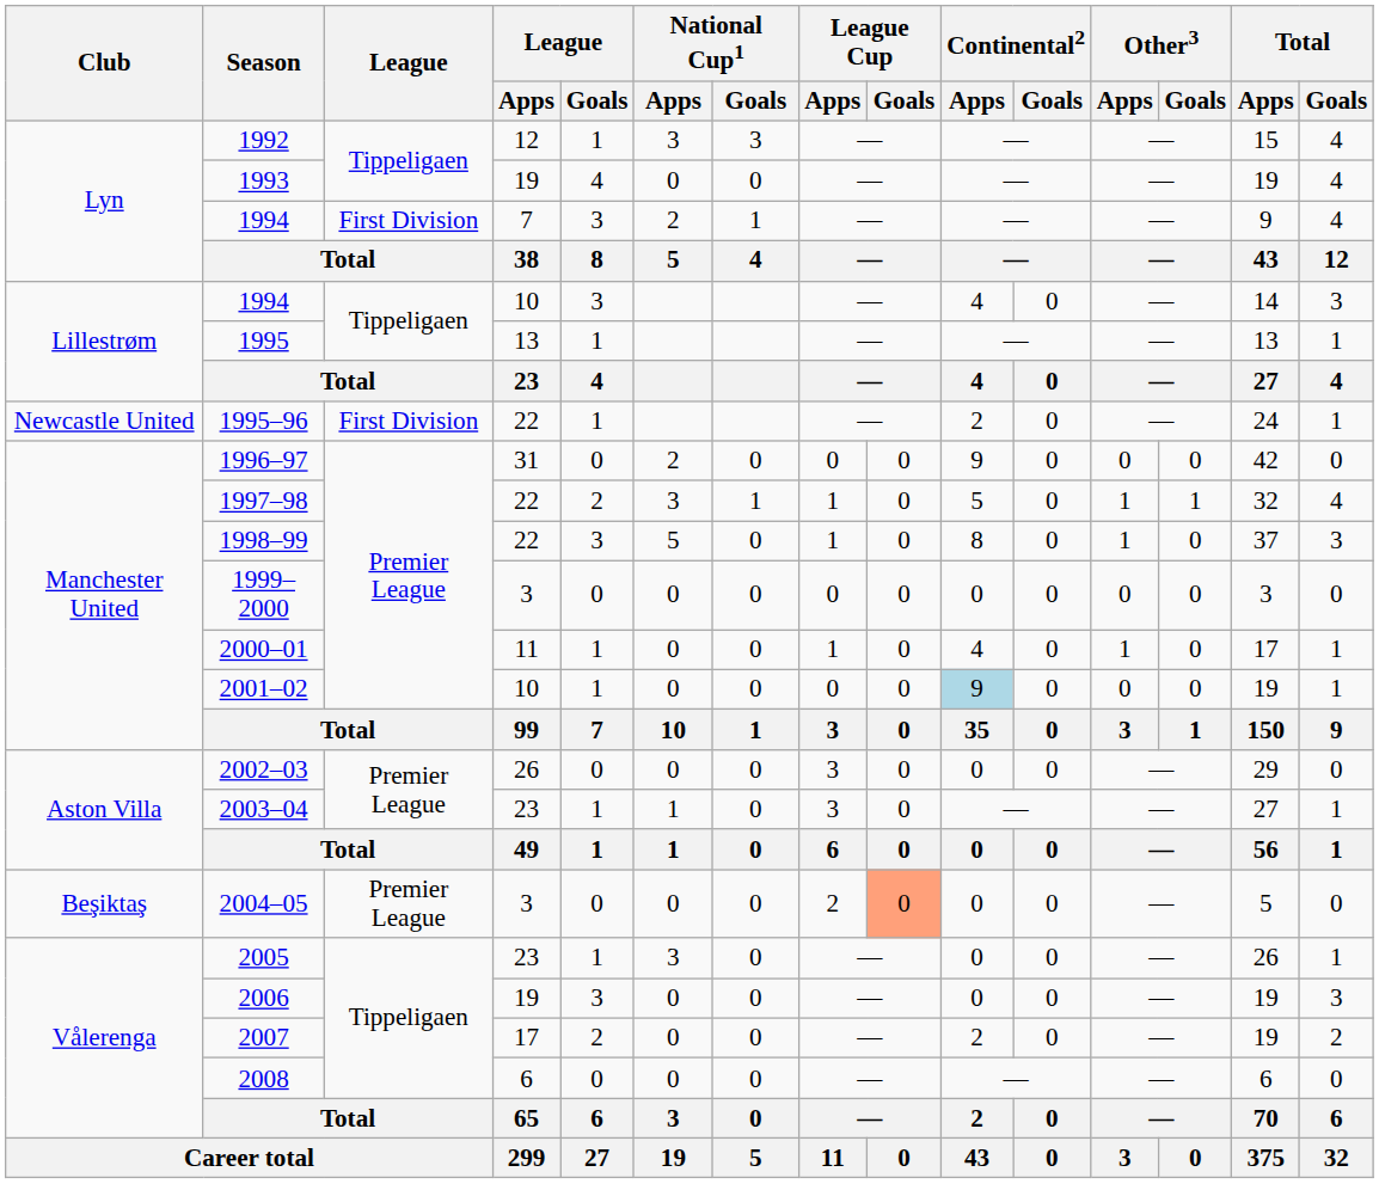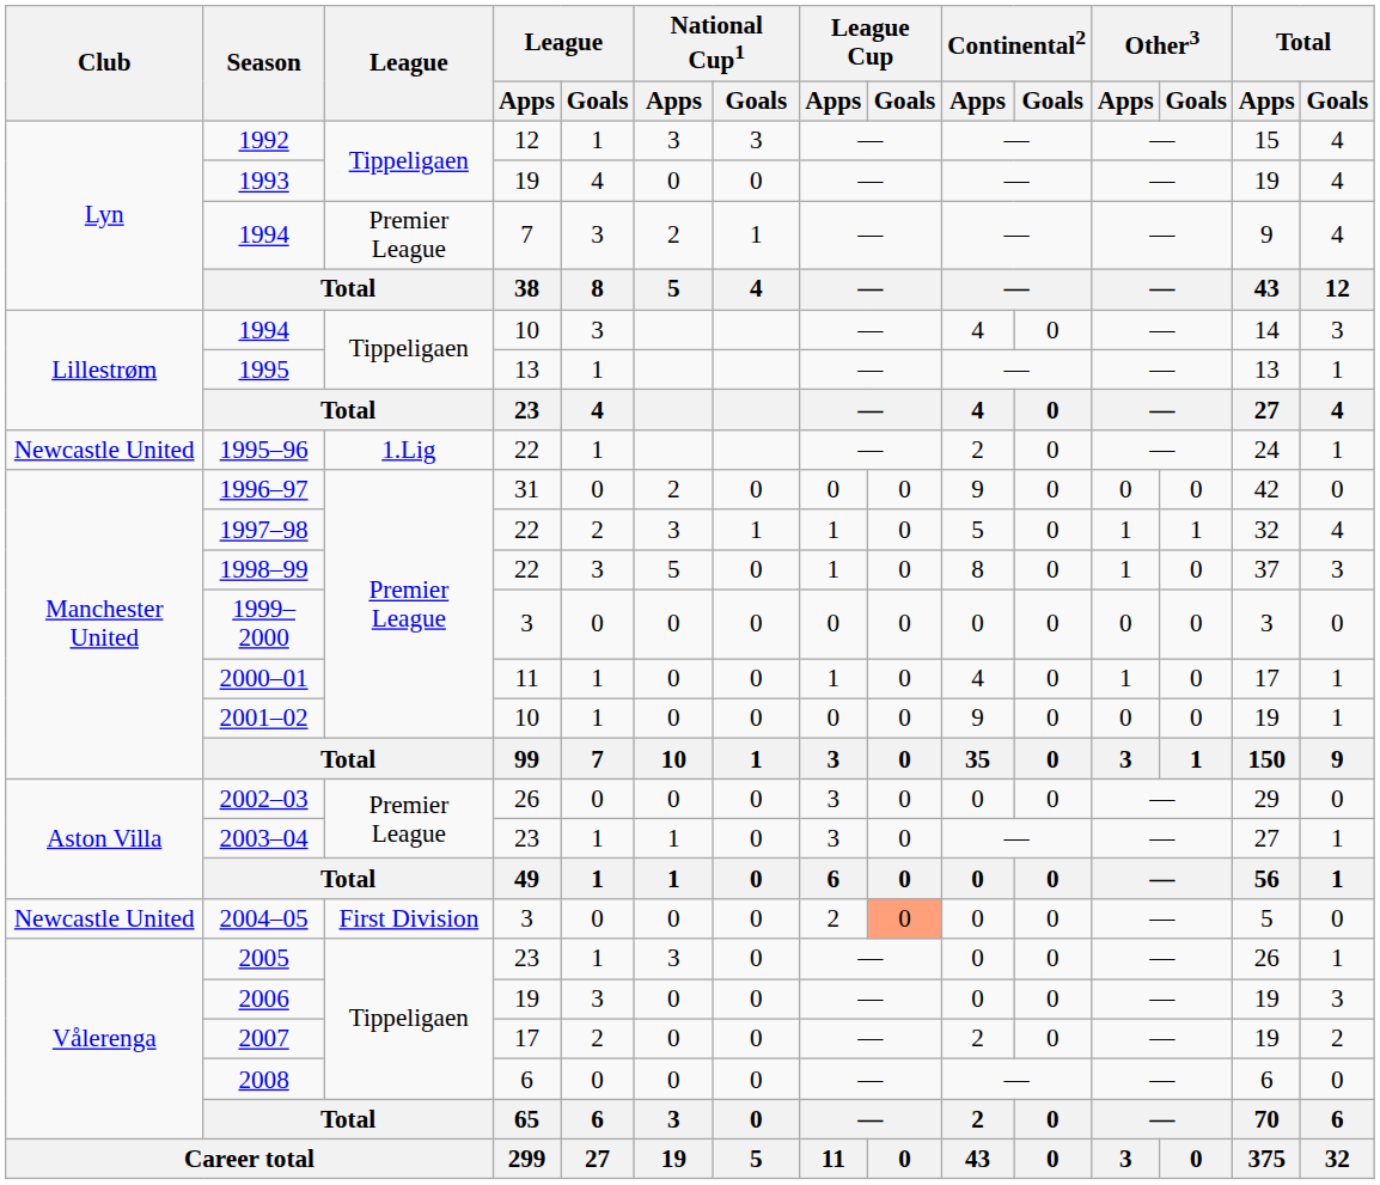1994 / 7 | League: First Division -> Premier League
1995–96 | League: First Division -> 1.Lig
2001–02 | Continental2 / Apps: lightblue background -> no background
2004–05 | Club: Beşiktaş -> Newcastle United
2004–05 | League: Premier League -> First Division
